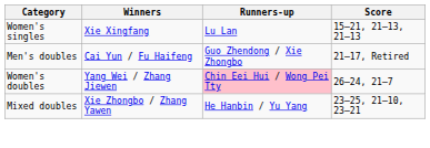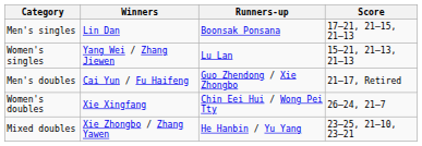+ row: Men's singles | Lin Dan | Boonsak Ponsana | 17–21, 21–15, 21–13
Women's singles | Winners: Xie Xingfang -> Yang Wei / Zhang Jiewen
Women's doubles | Winners: Yang Wei / Zhang Jiewen -> Xie Xingfang
Women's doubles | Runners-up: pink background -> no background
